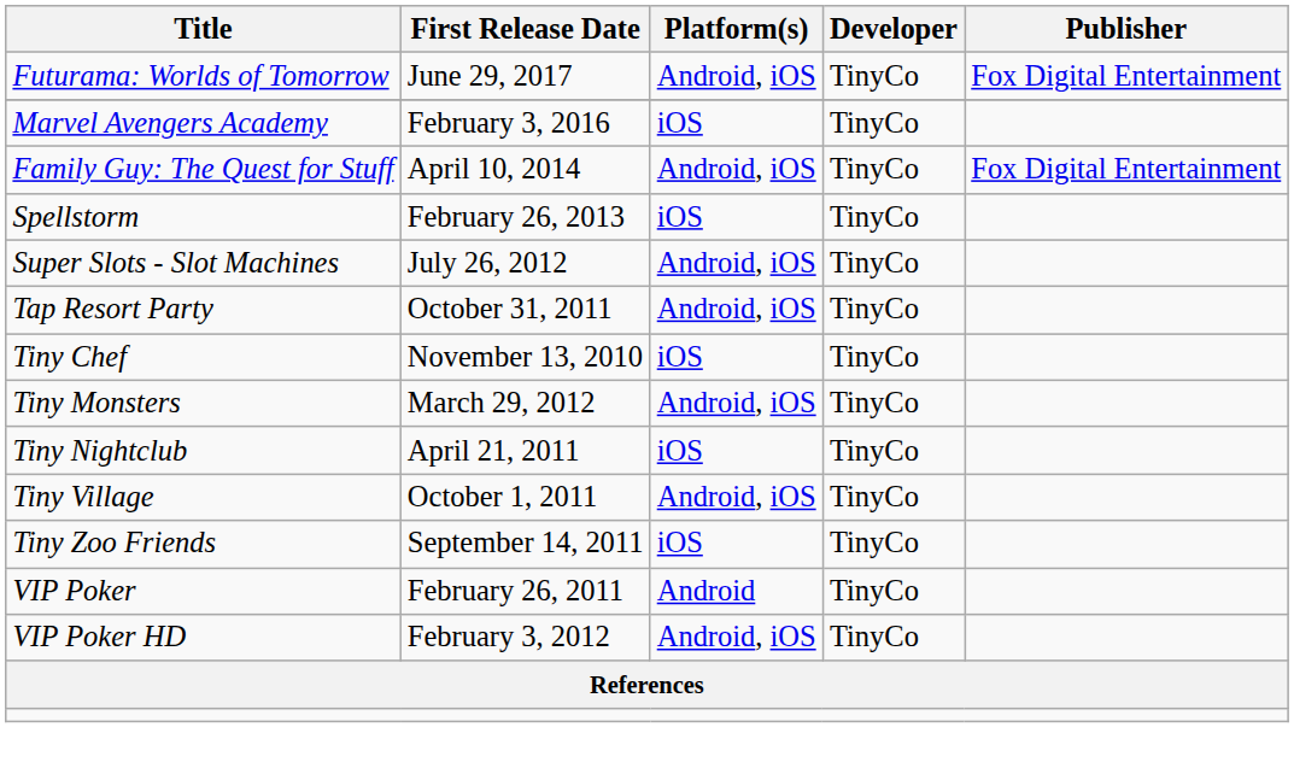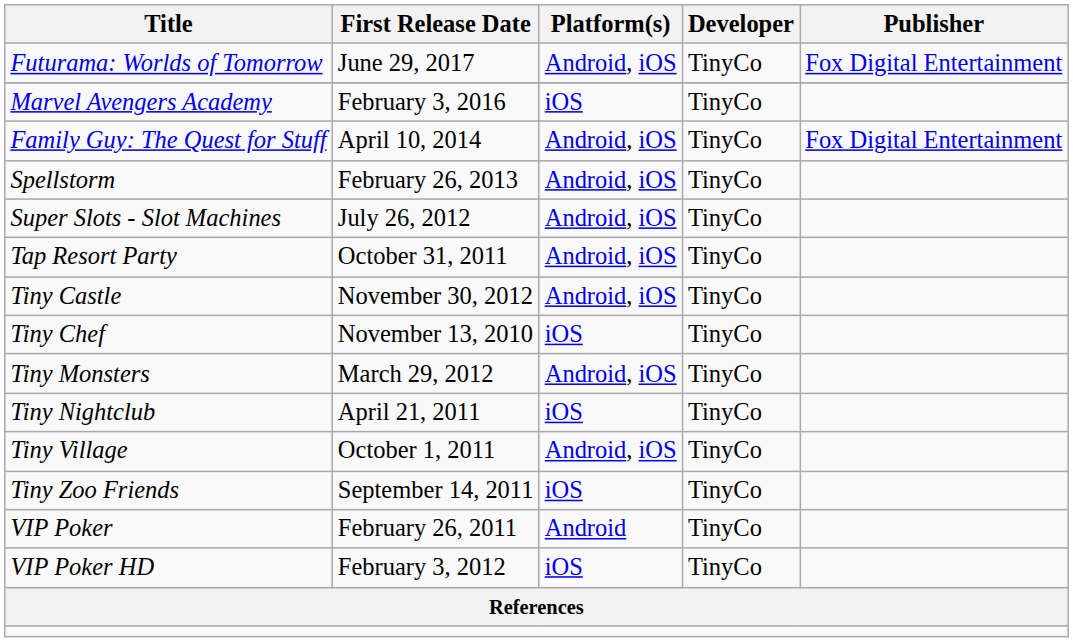Spellstorm | Platform(s): iOS -> Android, iOS
+ row: Tiny Castle | November 30, 2012 | Android, iOS | TinyCo
VIP Poker HD | Platform(s): Android, iOS -> iOS
